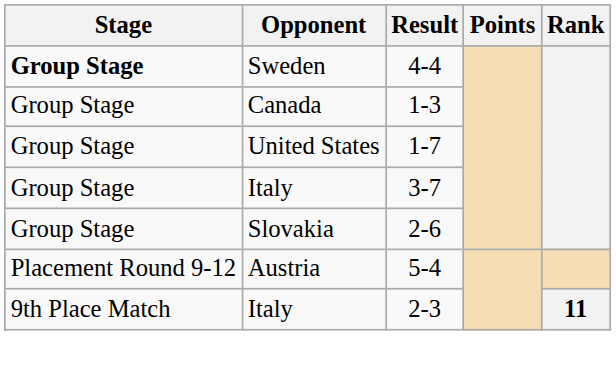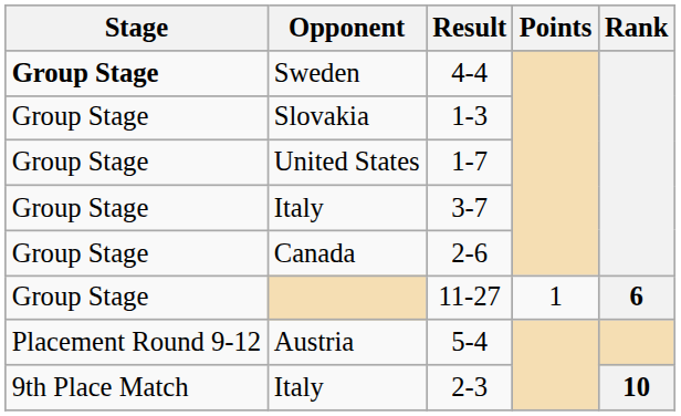1-3 | Opponent: Canada -> Slovakia
2-6 | Opponent: Slovakia -> Canada
+ row: Group Stage | 11-27 | 1 | 6
2-3 | Rank: 11 -> 10
